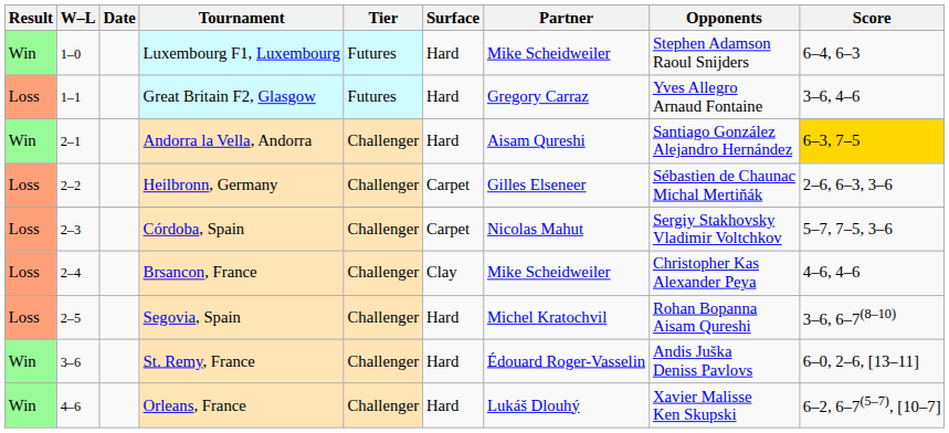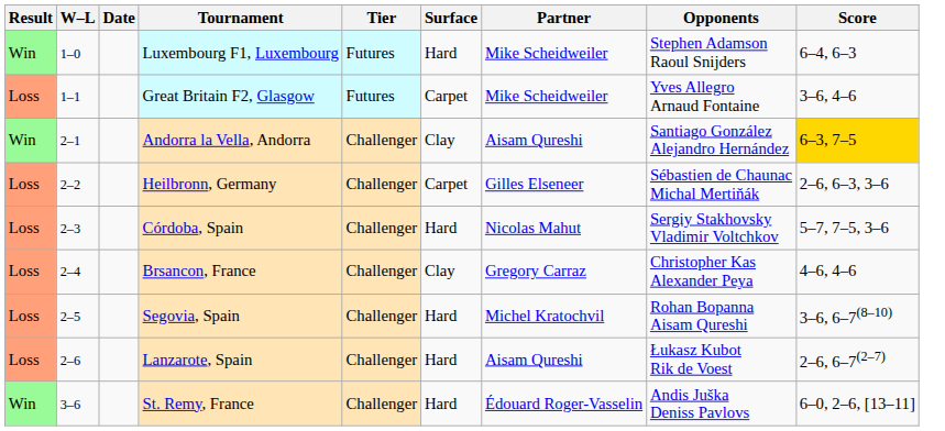Great Britain F2, Glasgow | Surface: Hard -> Carpet
Great Britain F2, Glasgow | Partner: Gregory Carraz -> Mike Scheidweiler
Andorra la Vella, Andorra | Surface: Hard -> Clay
Córdoba, Spain | Surface: Carpet -> Hard
Brsancon, France | Partner: Mike Scheidweiler -> Gregory Carraz
+ row: Loss | 2–6 | Lanzarote, Spain | Challenger | Hard | Aisam Qureshi | Łukasz Kubot Rik de Voest | 2–6, 6–7(2–7)
- row: Win | 4–6 | Orleans, France | Challenger | Hard | Lukáš Dlouhý | Xavier Malisse Ken Skupski | 6–2, 6–7(5–7), [10–7]
